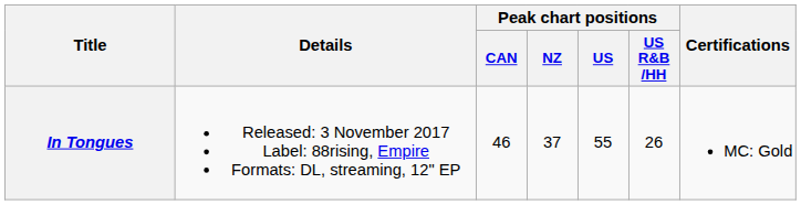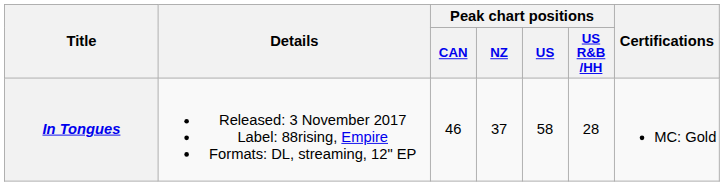In Tongues | Peak chart positions / US: 55 -> 58
In Tongues | Peak chart positions / US R&B /HH: 26 -> 28
